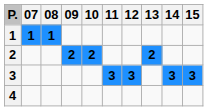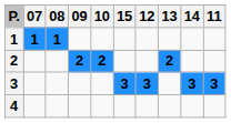columns swapped: 11 <-> 15
